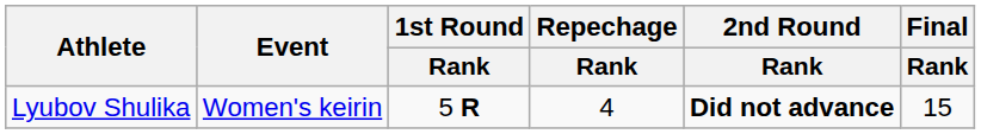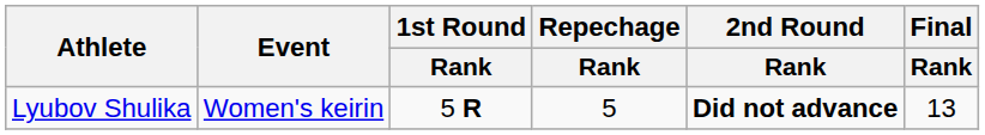Lyubov Shulika | Repechage / Rank: 4 -> 5
Lyubov Shulika | Final / Rank: 15 -> 13
